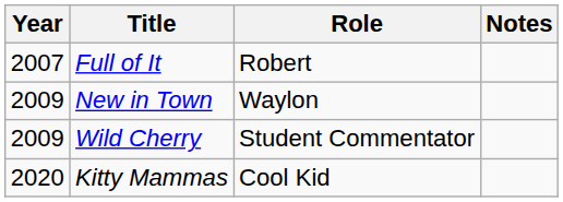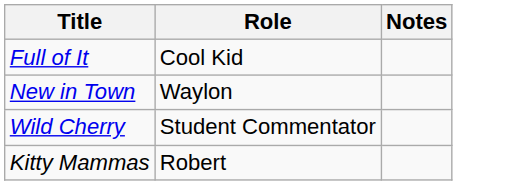- column: Year | 2007 | 2009 | 2009 | 2020
Full of It | Role: Robert -> Cool Kid
Kitty Mammas | Role: Cool Kid -> Robert
